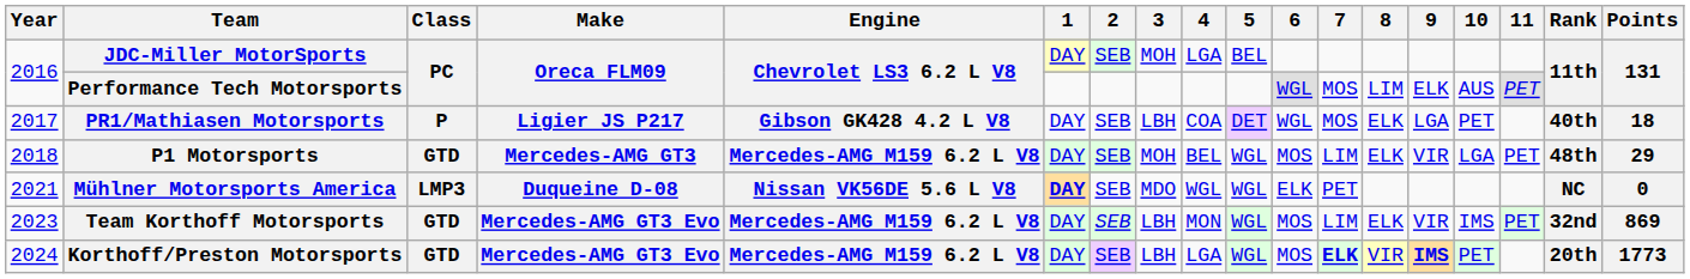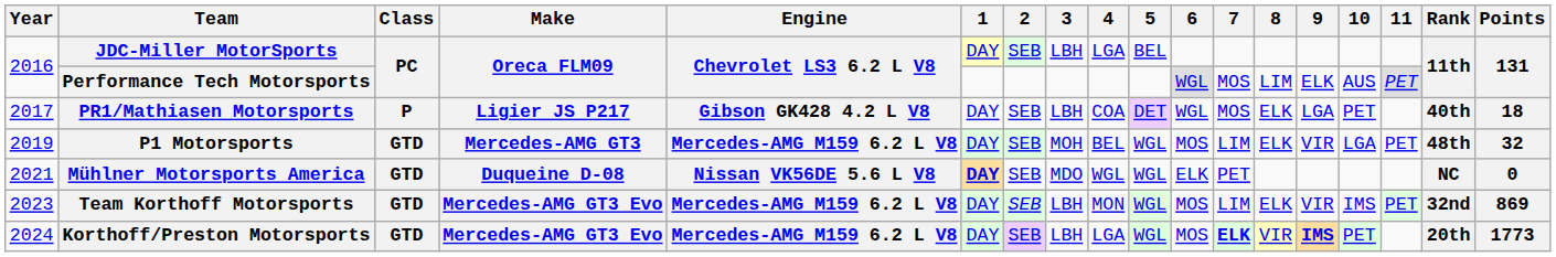JDC-Miller MotorSports | 3: MOH -> LBH
P1 Motorsports | Year: 2018 -> 2019
P1 Motorsports | Points: 29 -> 32
Mühlner Motorsports America | Class: LMP3 -> GTD
